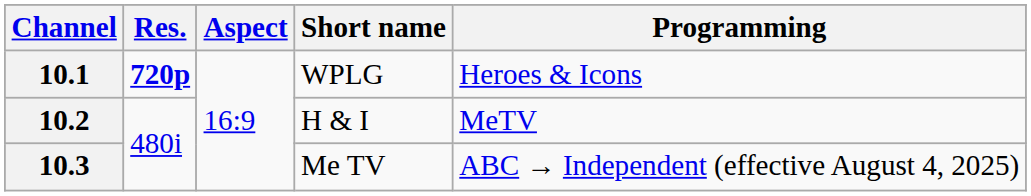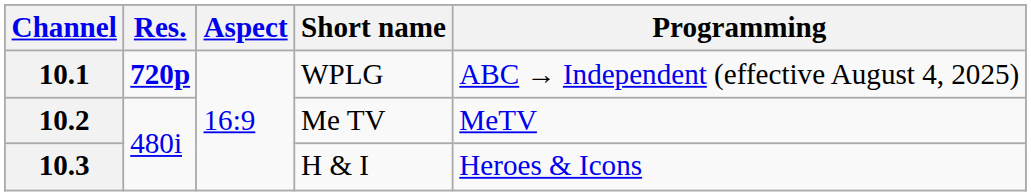10.1 | Programming: Heroes & Icons -> ABC → Independent (effective August 4, 2025)
10.2 | Short name: H & I -> Me TV
10.3 | Short name: Me TV -> H & I
10.3 | Programming: ABC → Independent (effective August 4, 2025) -> Heroes & Icons
